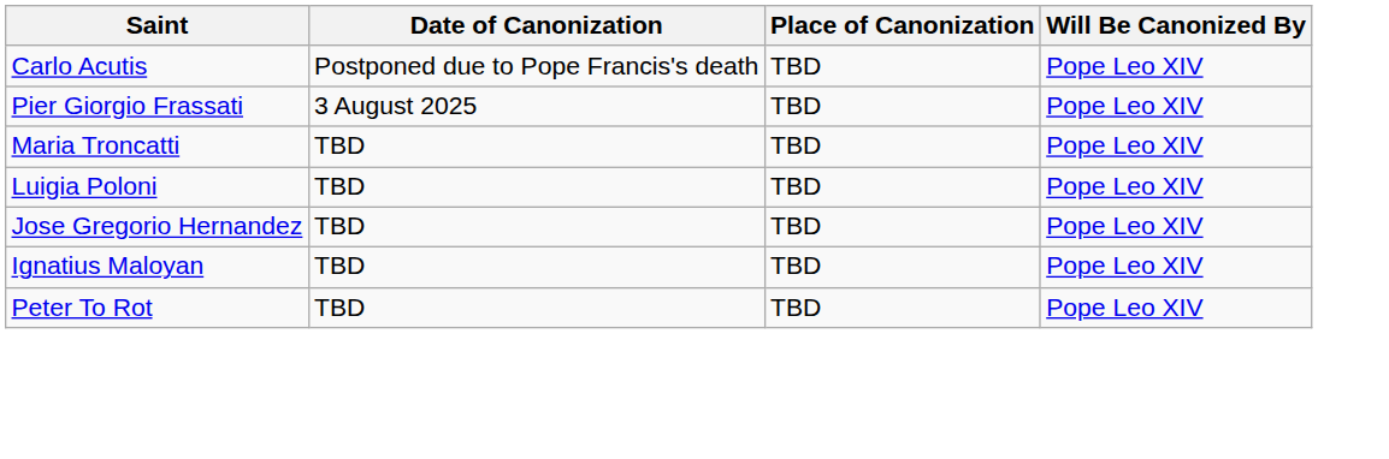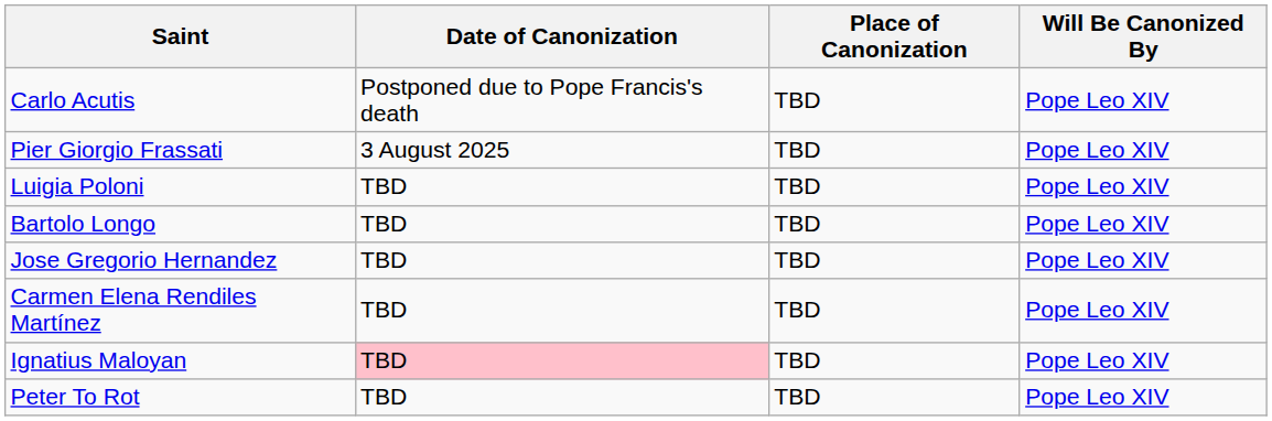- row: Maria Troncatti | TBD | TBD | Pope Leo XIV
+ row: Bartolo Longo | TBD | TBD | Pope Leo XIV
+ row: Carmen Elena Rendiles Martínez | TBD | TBD | Pope Leo XIV
Ignatius Maloyan | Date of Canonization: no background -> pink background
